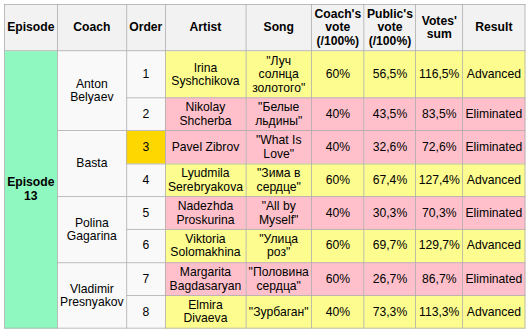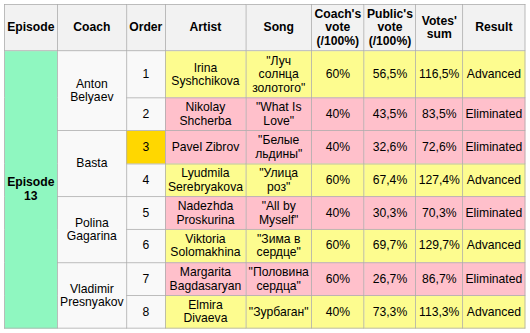Nikolay Shcherba | Song: "Белые льдины" -> "What Is Love"
Pavel Zibrov | Song: "What Is Love" -> "Белые льдины"
Lyudmila Serebryakova | Song: "Зима в сердце" -> "Улица роз"
Viktoria Solomakhina | Song: "Улица роз" -> "Зима в сердце"
